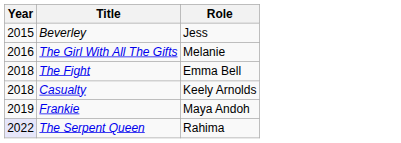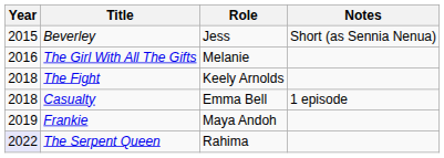+ column: Notes | Short (as Sennia Nenua) | 1 episode
The Fight | Role: Emma Bell -> Keely Arnolds
Casualty | Role: Keely Arnolds -> Emma Bell
